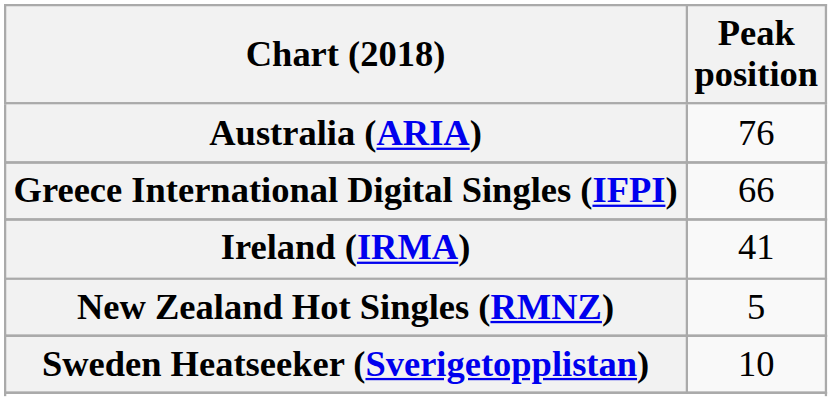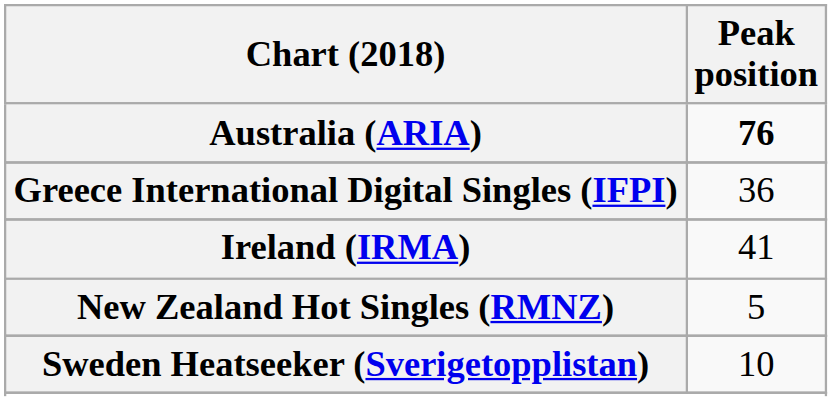Australia (ARIA) | Peak position: normal -> bold
Greece International Digital Singles (IFPI) | Peak position: 66 -> 36
